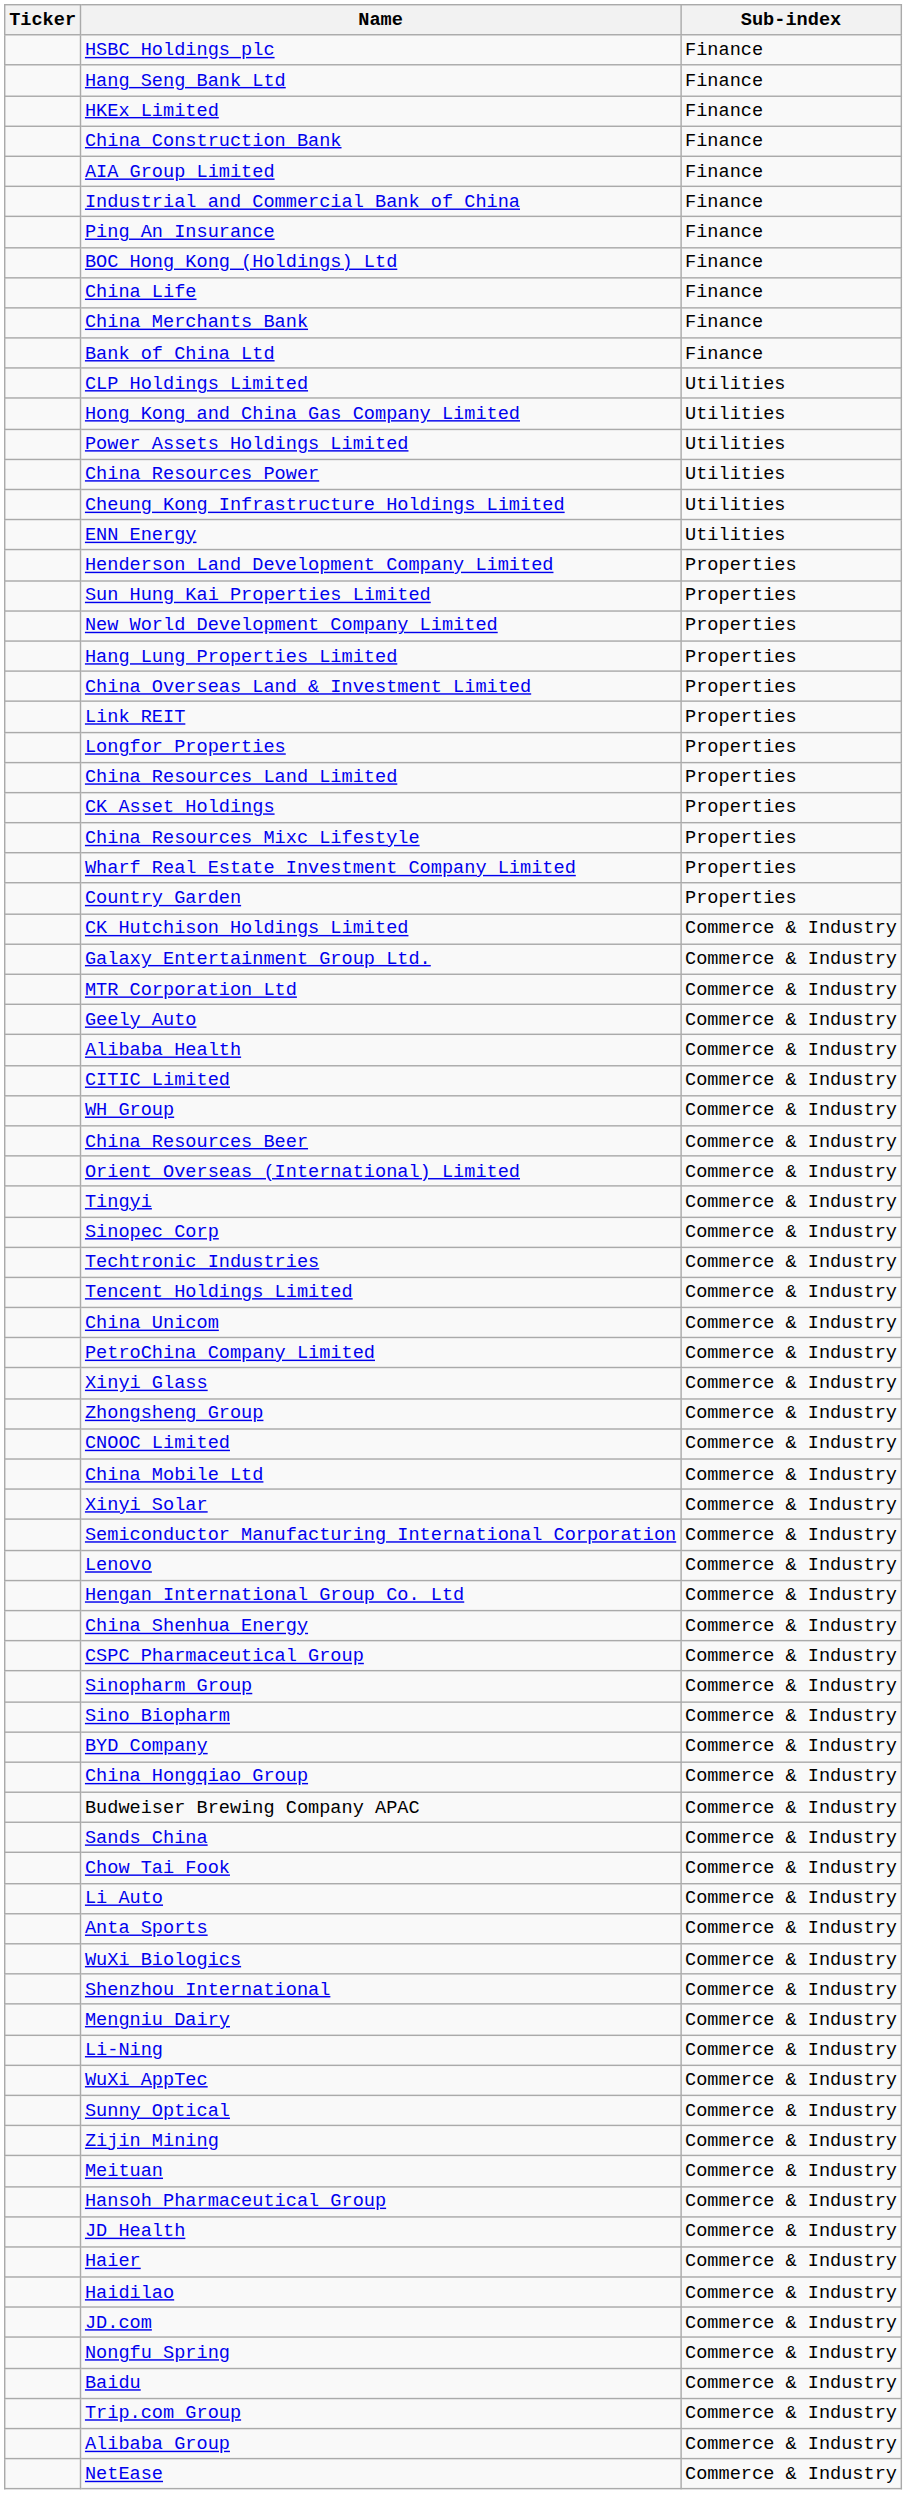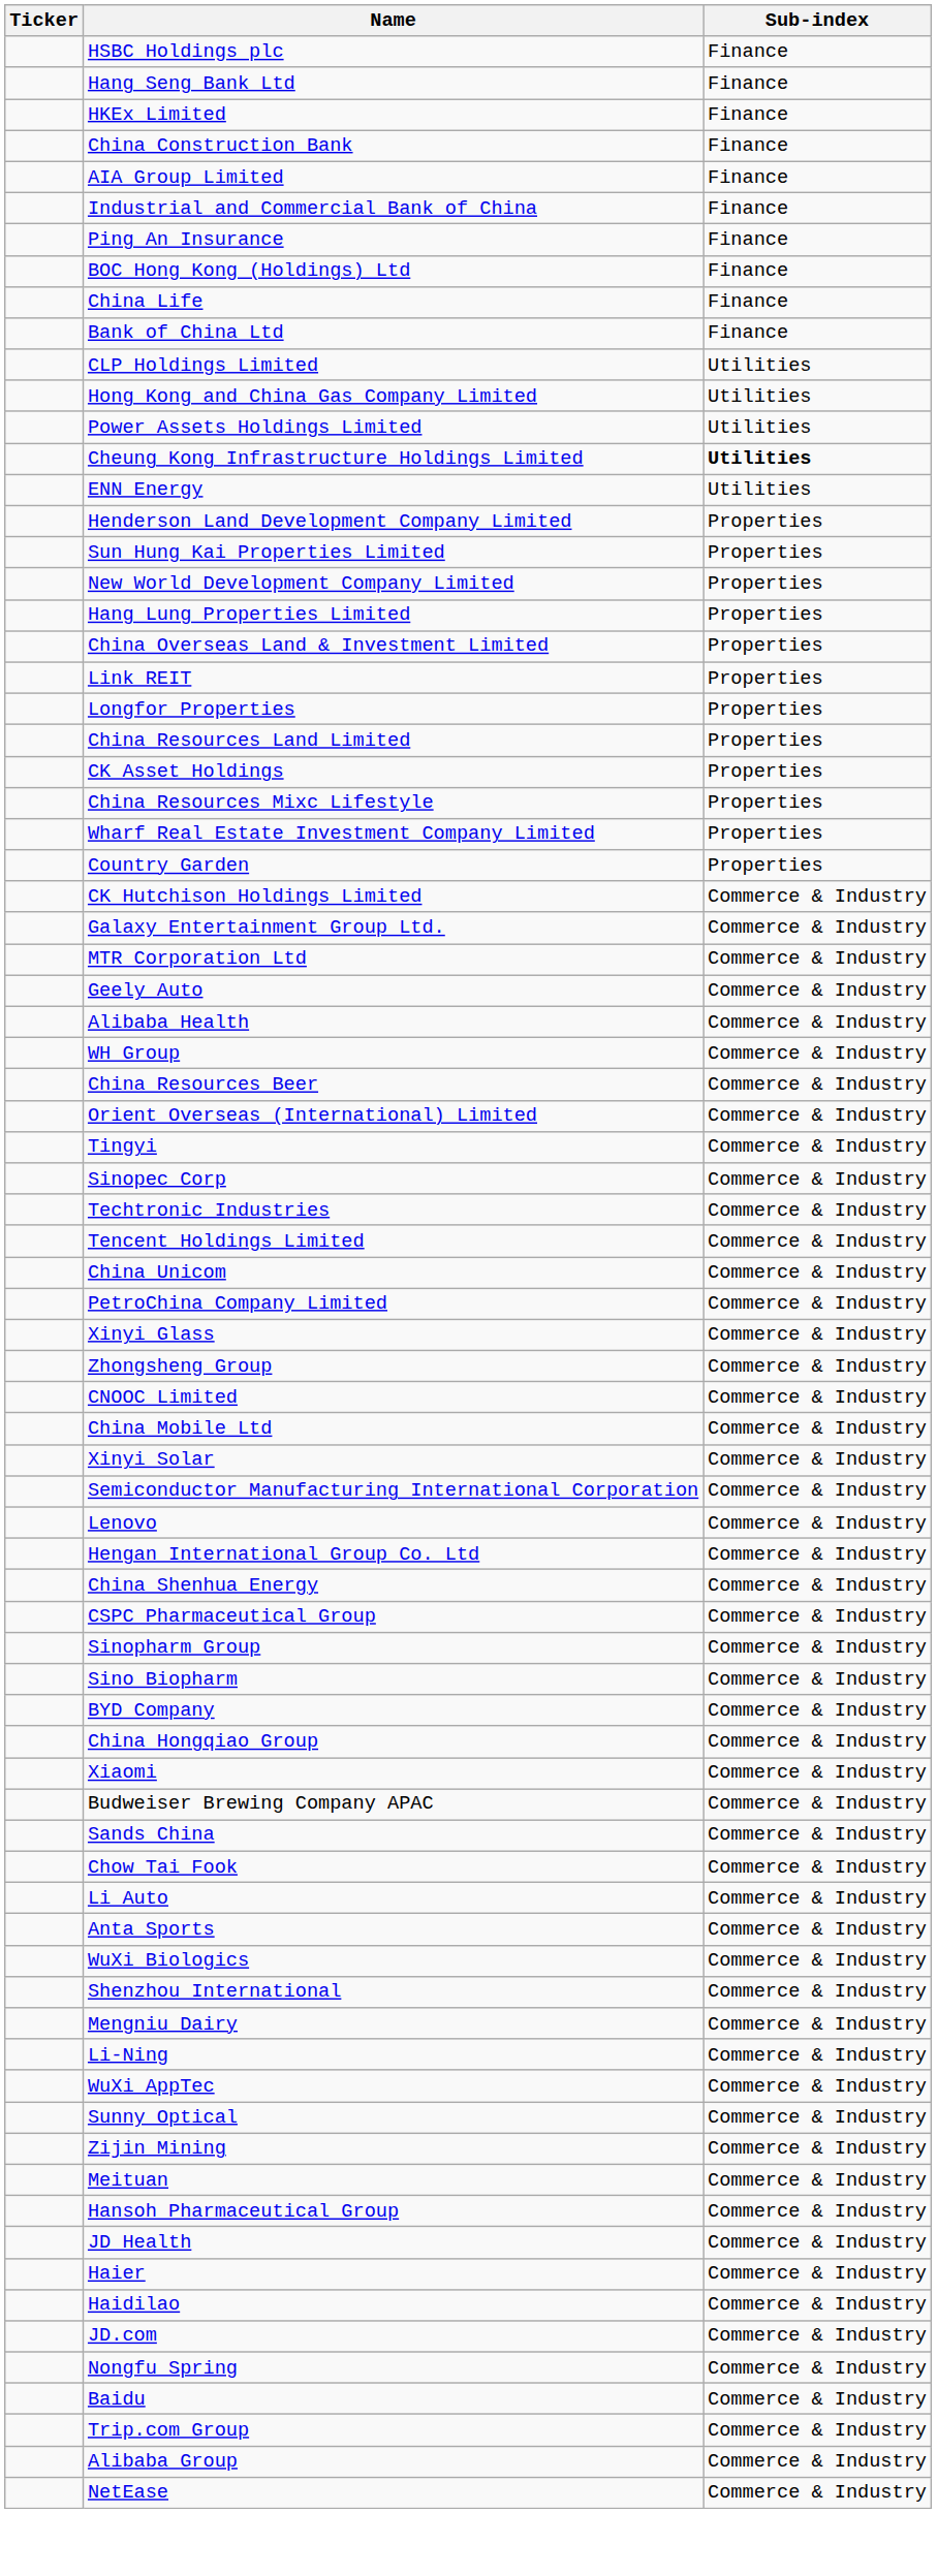- row: China Merchants Bank | Finance
- row: China Resources Power | Utilities
Cheung Kong Infrastructure Holdings Limited | Sub-index: normal -> bold
- row: CITIC Limited | Commerce & Industry
+ row: Xiaomi | Commerce & Industry
